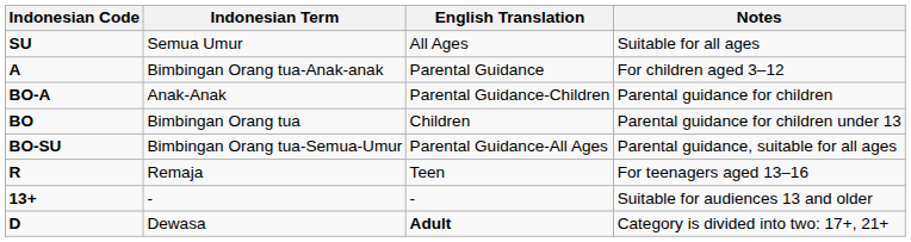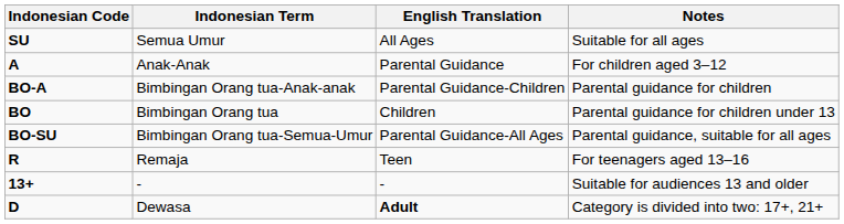A | Indonesian Term: Bimbingan Orang tua-Anak-anak -> Anak-Anak
BO-A | Indonesian Term: Anak-Anak -> Bimbingan Orang tua-Anak-anak
